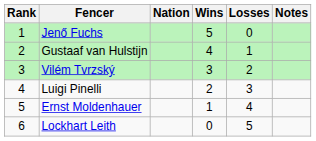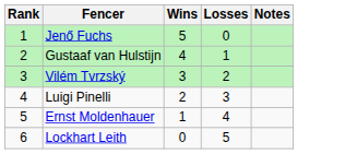- column: Nation
